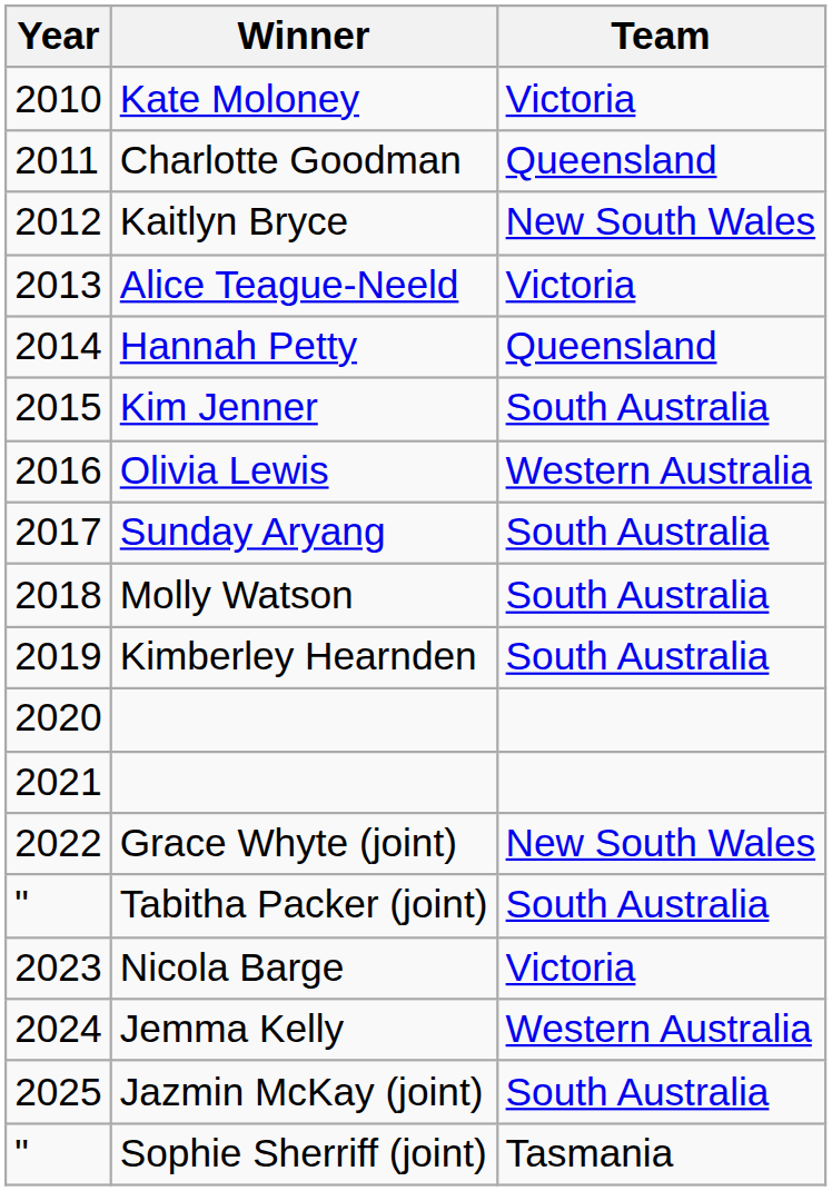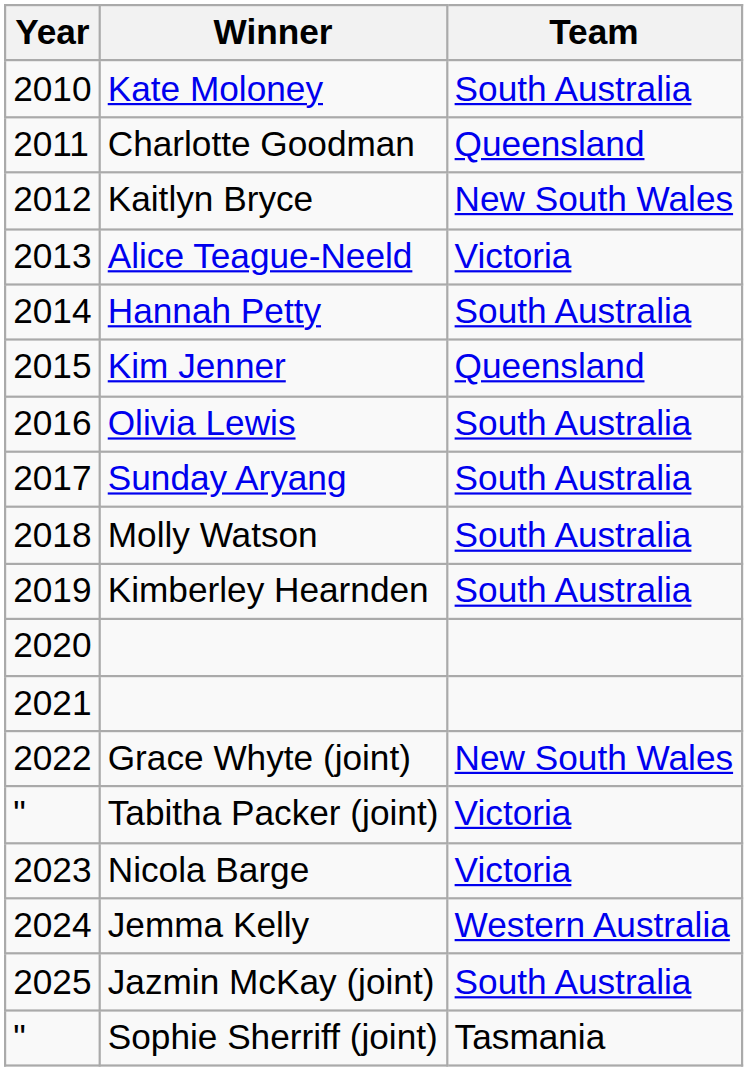Kate Moloney | Team: Victoria -> South Australia
Hannah Petty | Team: Queensland -> South Australia
Kim Jenner | Team: South Australia -> Queensland
Olivia Lewis | Team: Western Australia -> South Australia
Tabitha Packer (joint) | Team: South Australia -> Victoria
